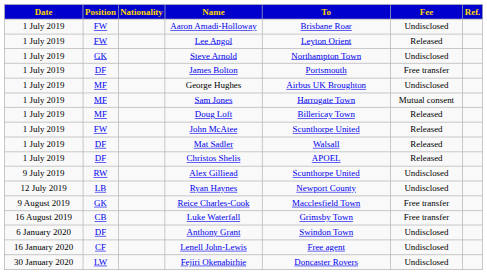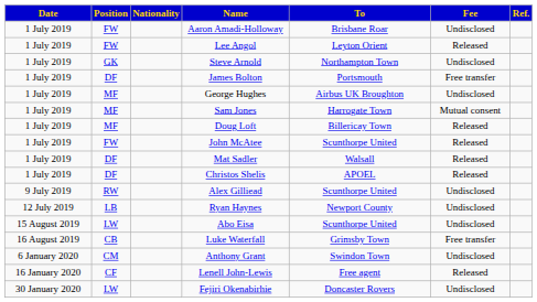- row: 9 August 2019 | GK | Reice Charles-Cook | Macclesfield Town | Free transfer
+ row: 15 August 2019 | LW | Abo Eisa | Scunthorpe United | Undisclosed
Anthony Grant | Position: DF -> CM
Lenell John-Lewis | Fee: Undisclosed -> Released
